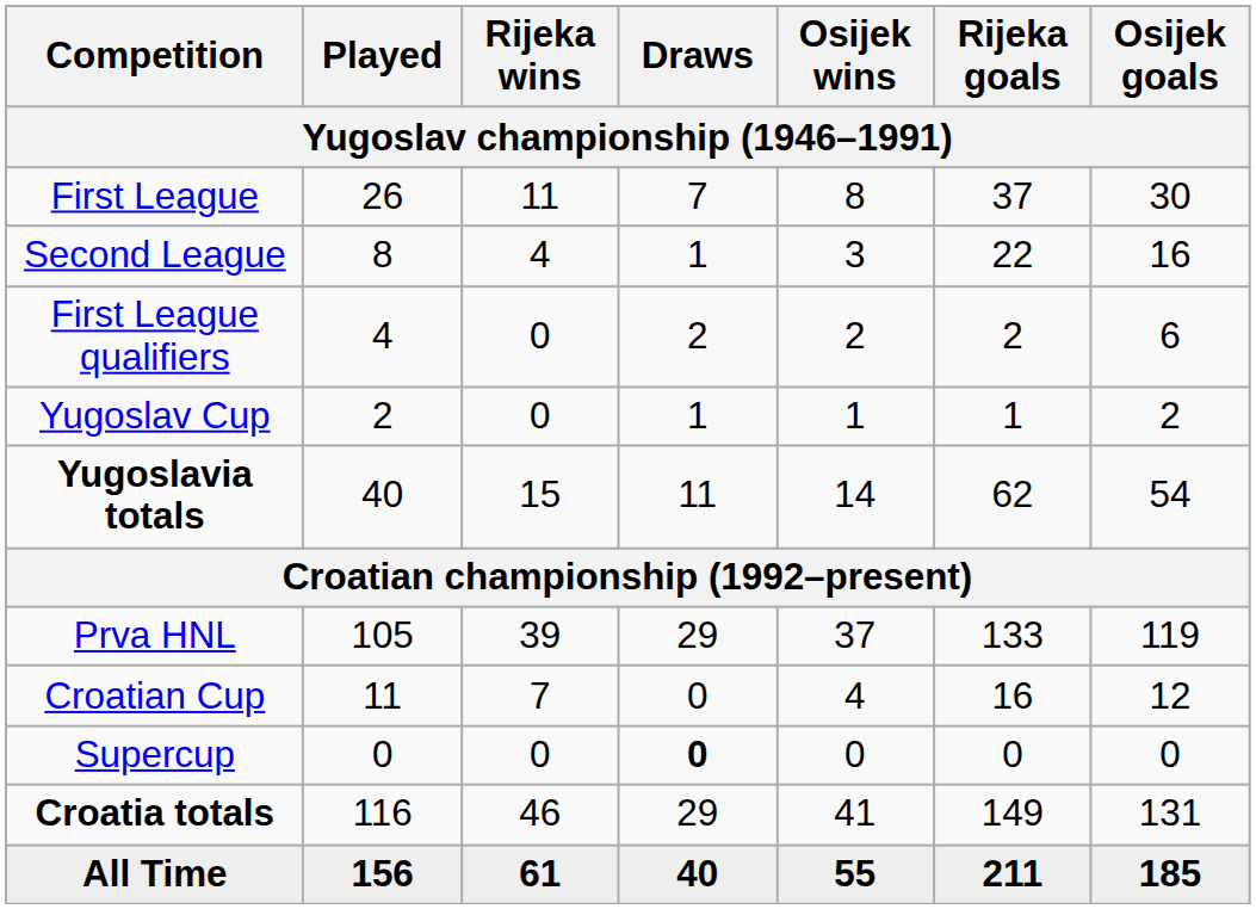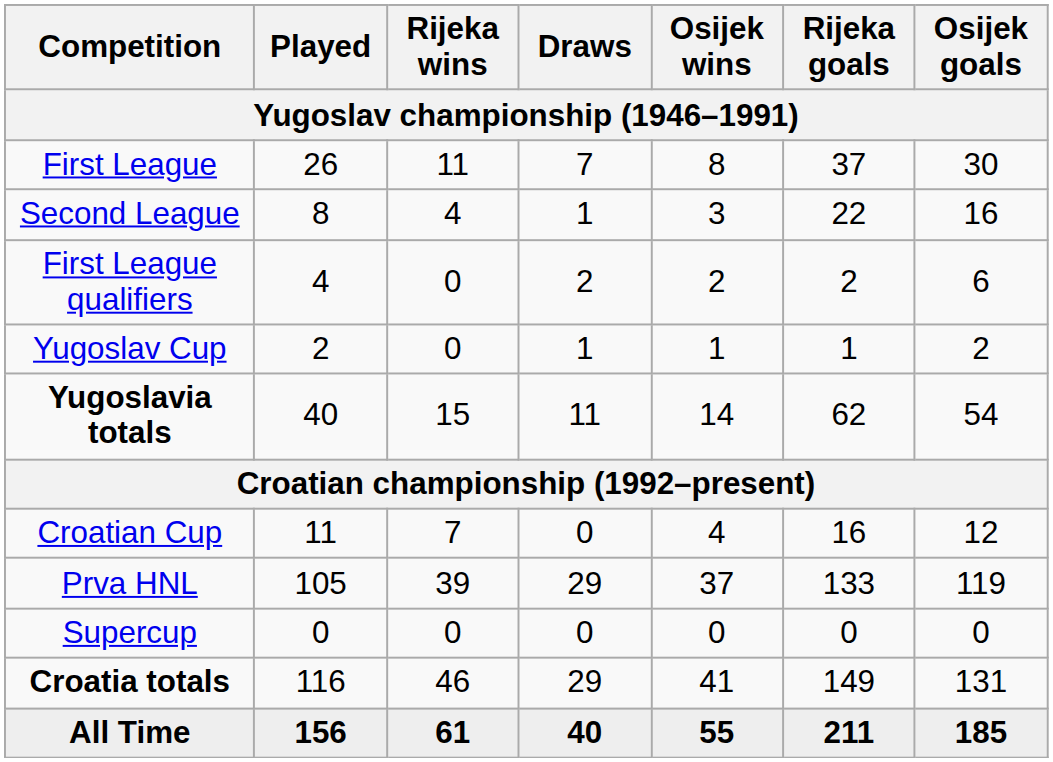rows swapped: Prva HNL <-> Croatian Cup
Supercup | Draws: bold -> normal
